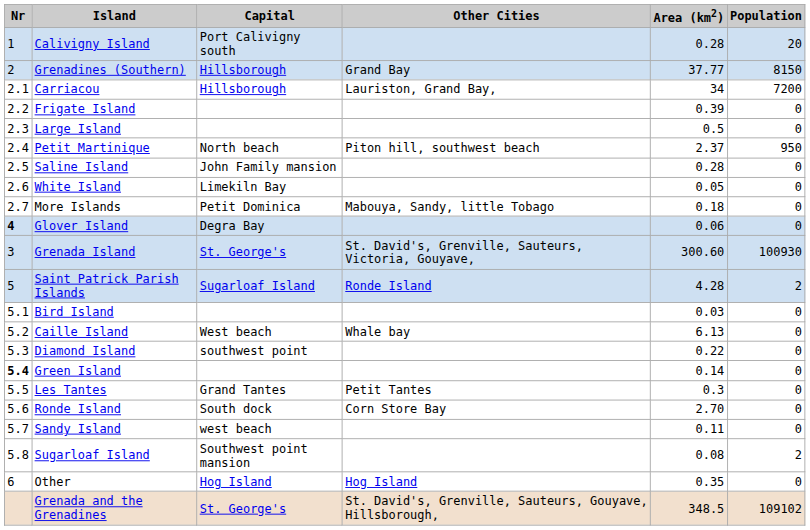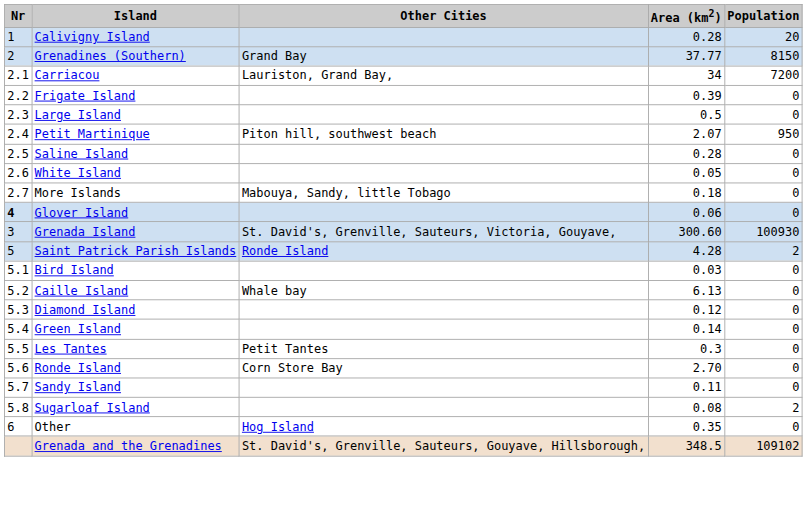- column: Capital | Port Calivigny south | Hillsborough | Hillsborough | North beach | John Family mansion | Limekiln Bay | Petit Dominica | Degra Bay | St. George's | Sugarloaf Island | West beach | southwest point | Grand Tantes | South dock | west beach | Southwest point mansion | Hog Island | St. George's
Petit Martinique | Area (km2): 2.37 -> 2.07
Diamond Island | Area (km2): 0.22 -> 0.12
Green Island | Nr: bold -> normal
